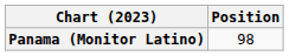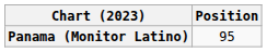Panama (Monitor Latino) | Position: 98 -> 95
